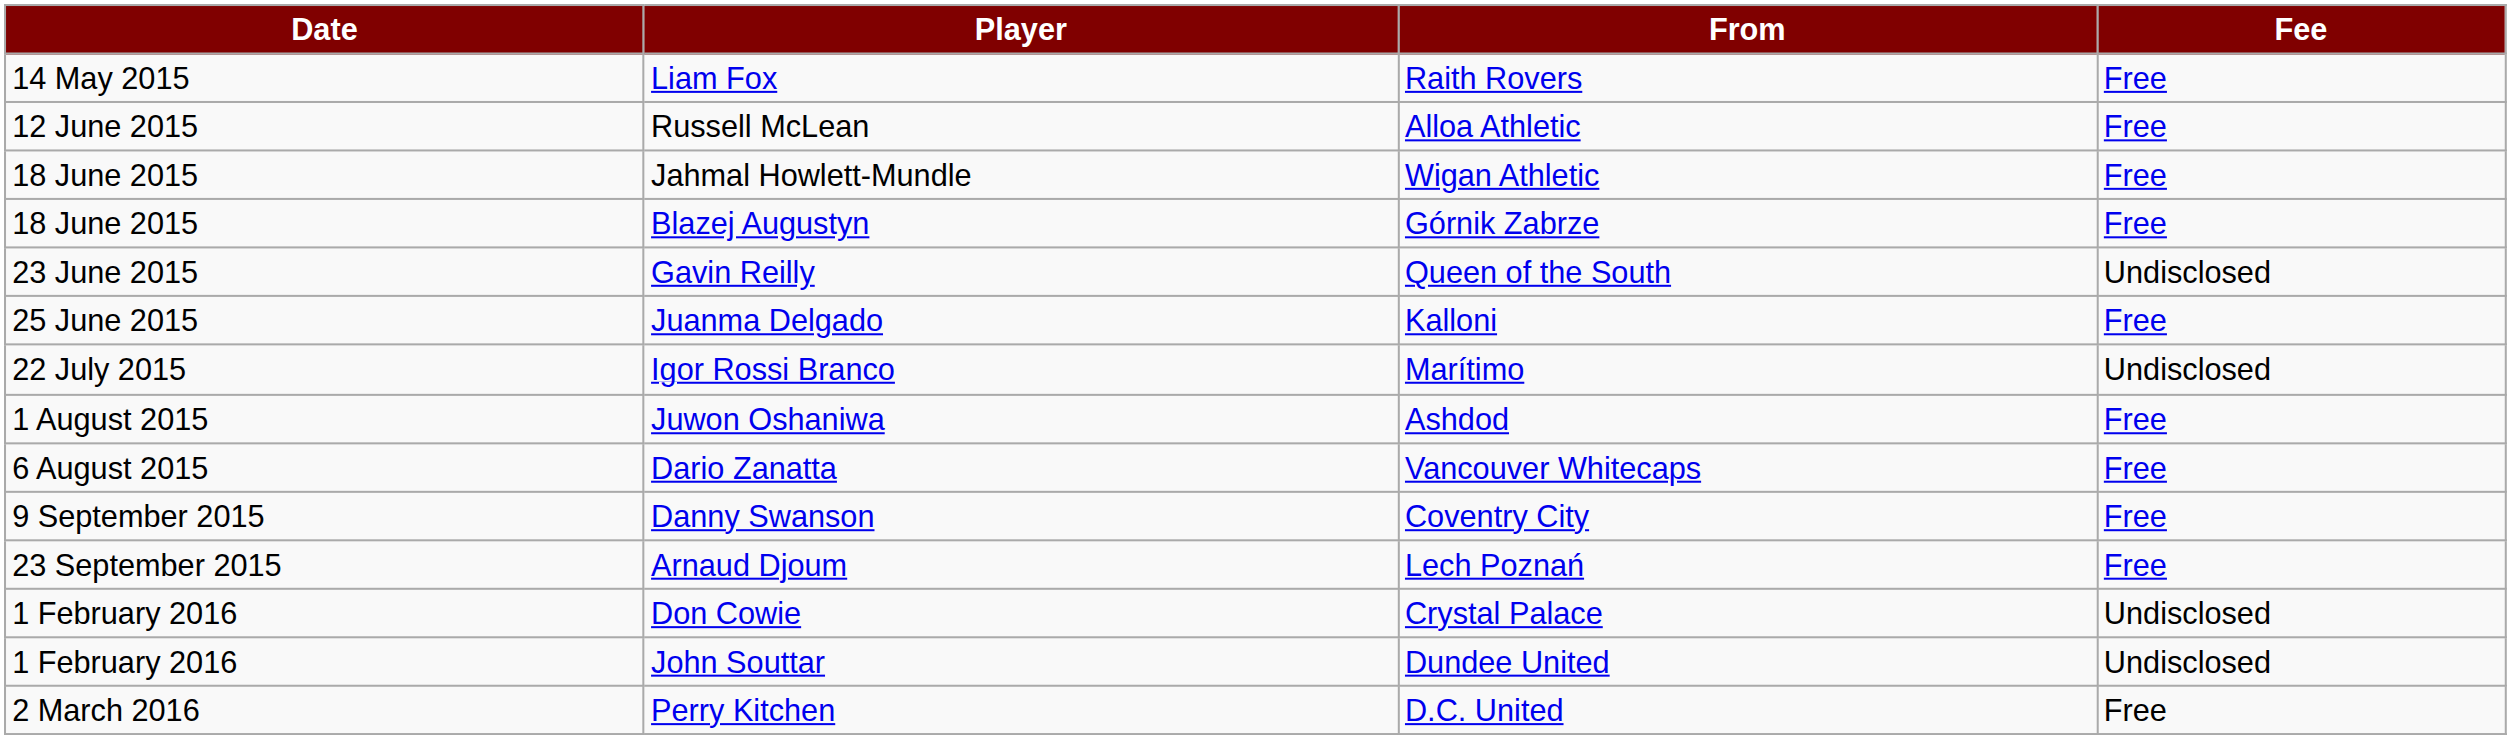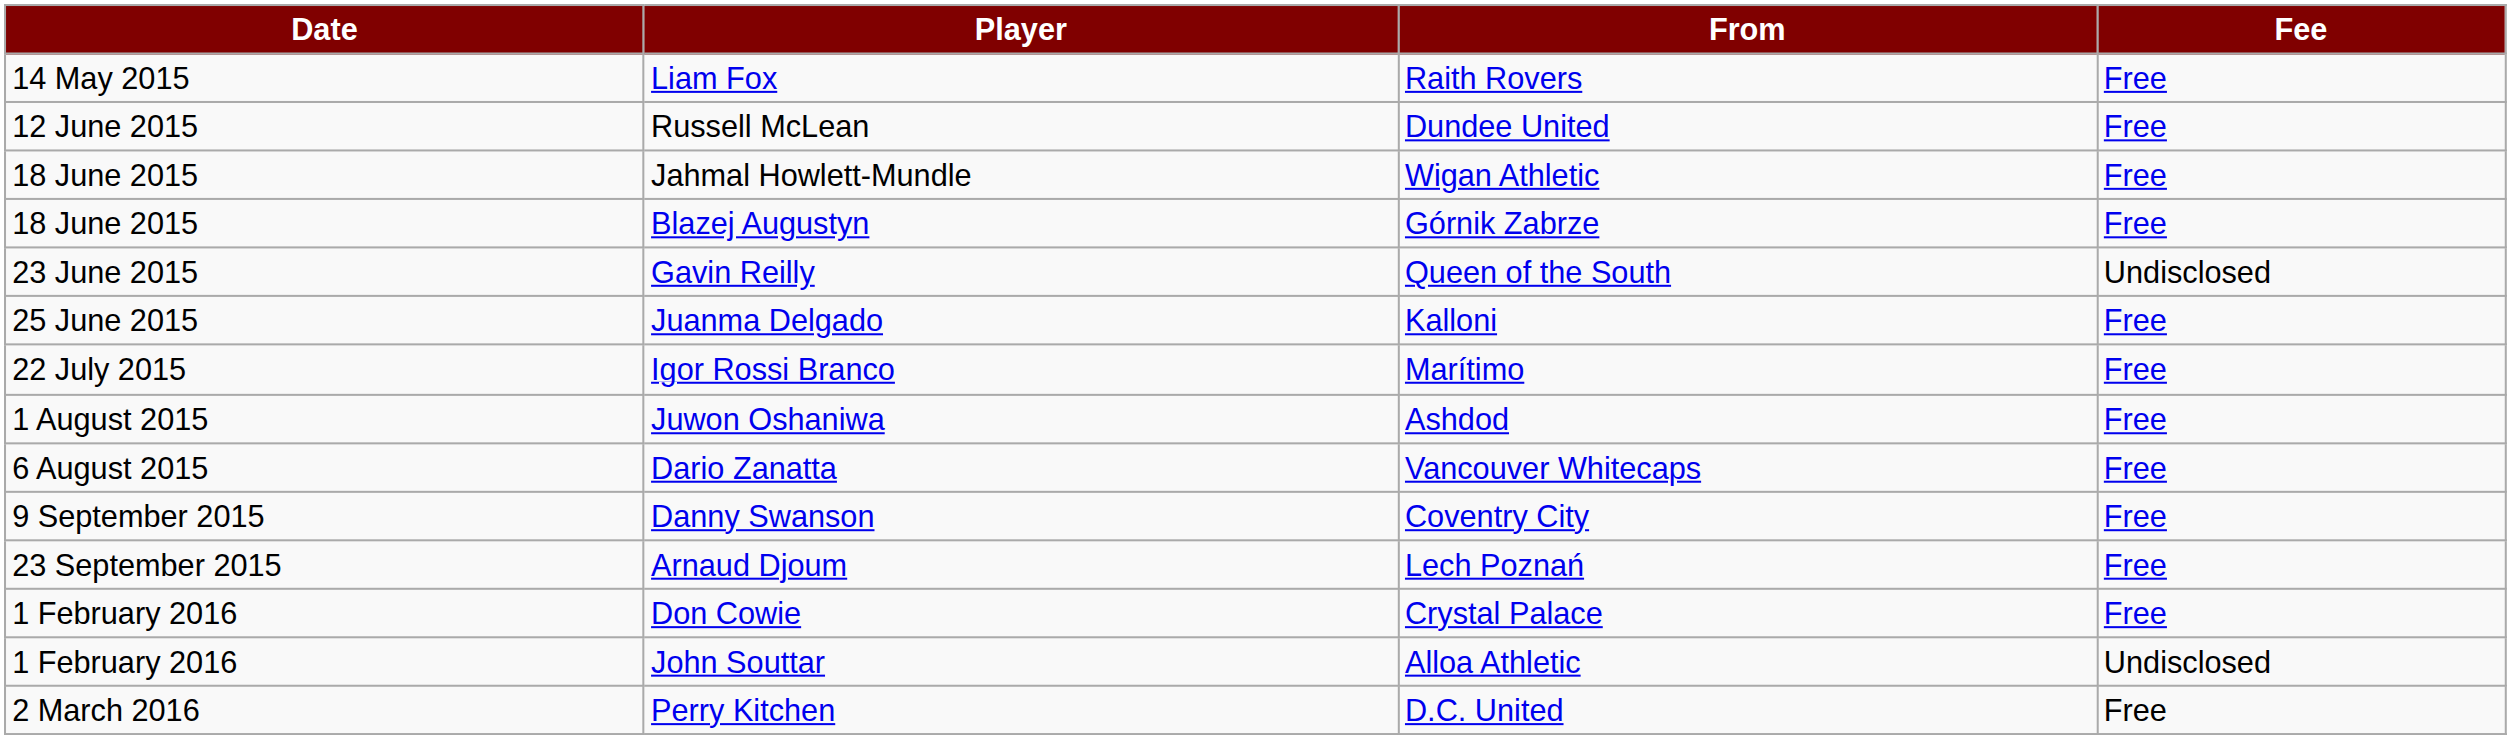Russell McLean | From: Alloa Athletic -> Dundee United
Igor Rossi Branco | Fee: Undisclosed -> Free
Don Cowie | Fee: Undisclosed -> Free
John Souttar | From: Dundee United -> Alloa Athletic
